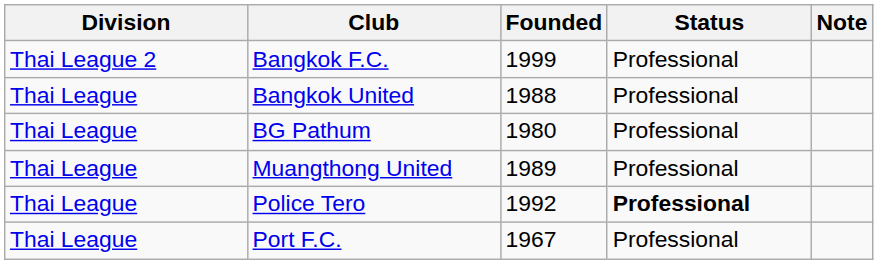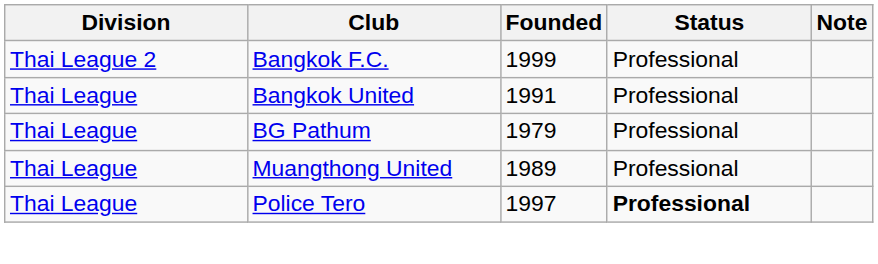Bangkok United | Founded: 1988 -> 1991
BG Pathum | Founded: 1980 -> 1979
Police Tero | Founded: 1992 -> 1997
- row: Thai League | Port F.C. | 1967 | Professional
